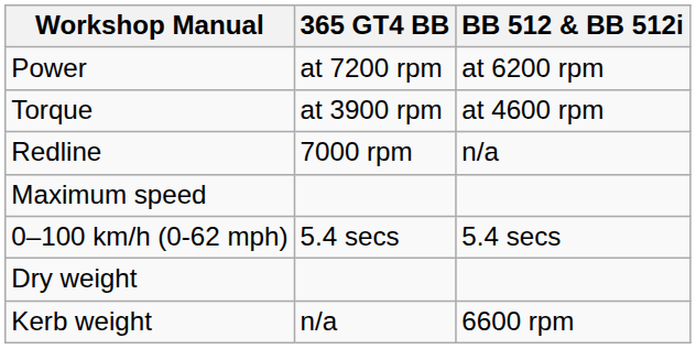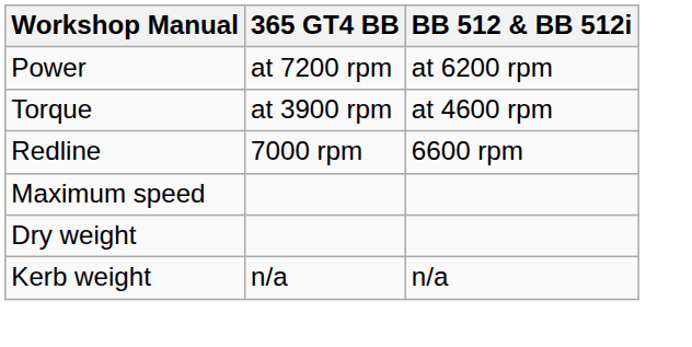Redline | BB 512 & BB 512i: n/a -> 6600 rpm
- row: 0–100 km/h (0-62 mph) | 5.4 secs | 5.4 secs
Kerb weight | BB 512 & BB 512i: 6600 rpm -> n/a
